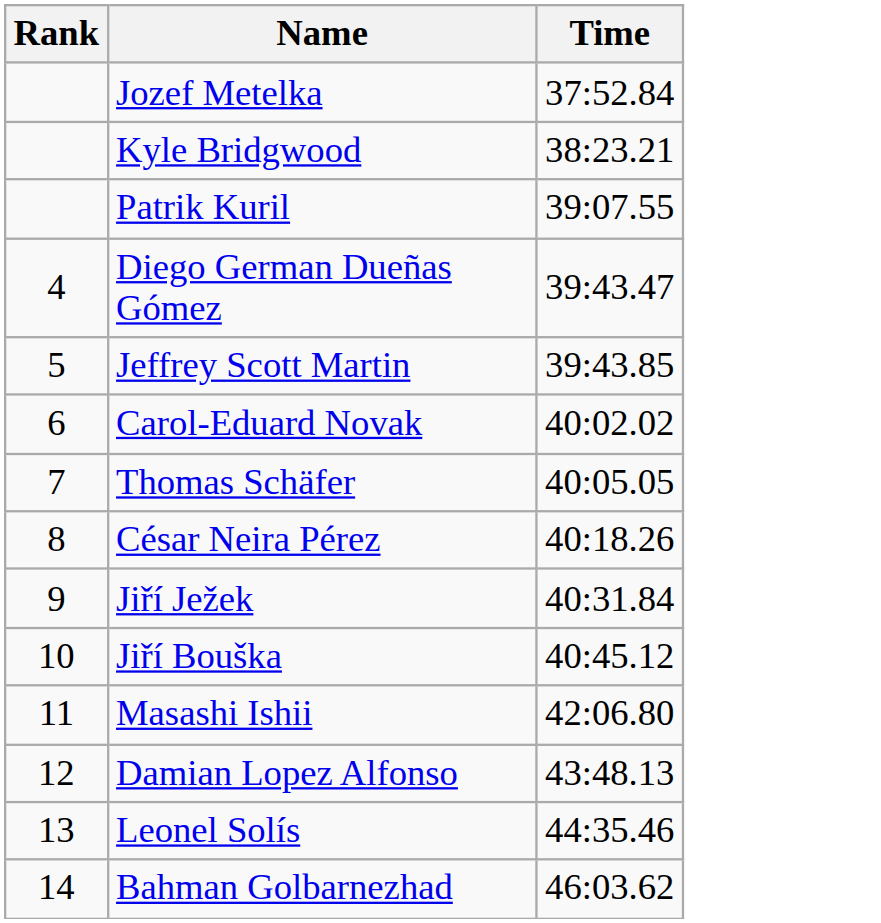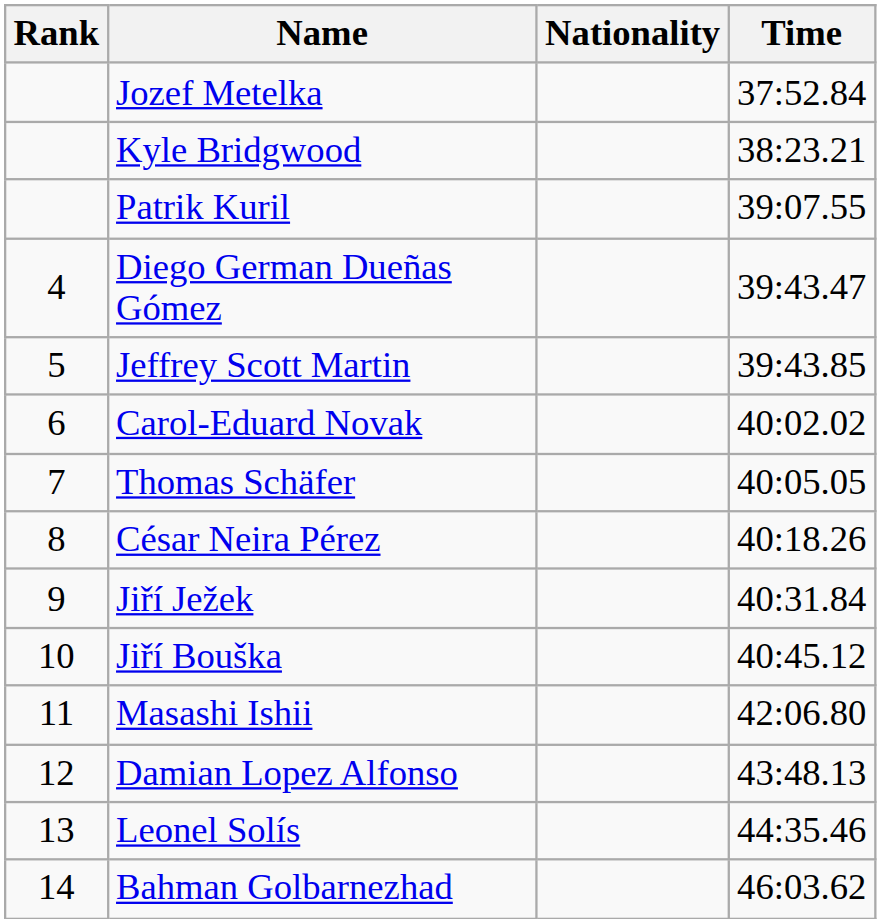+ column: Nationality
